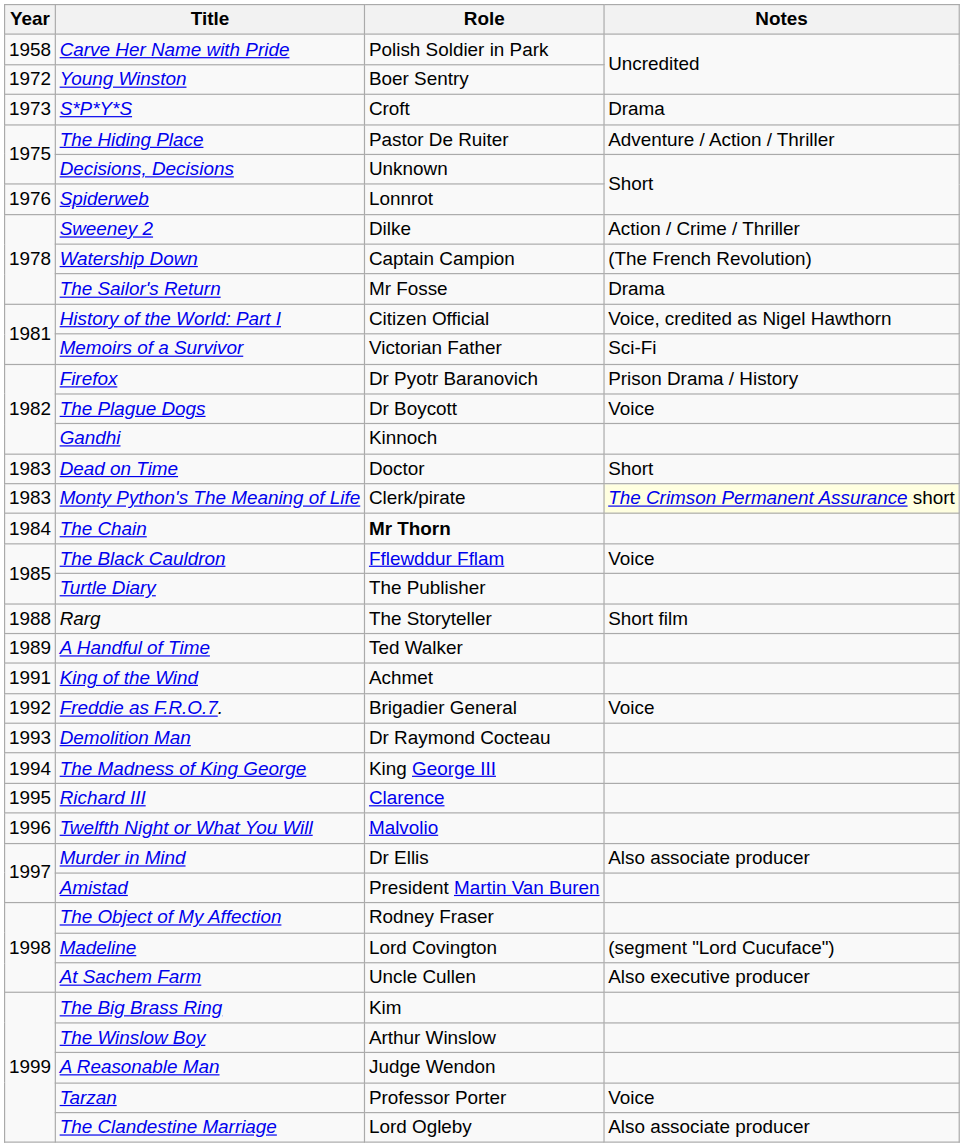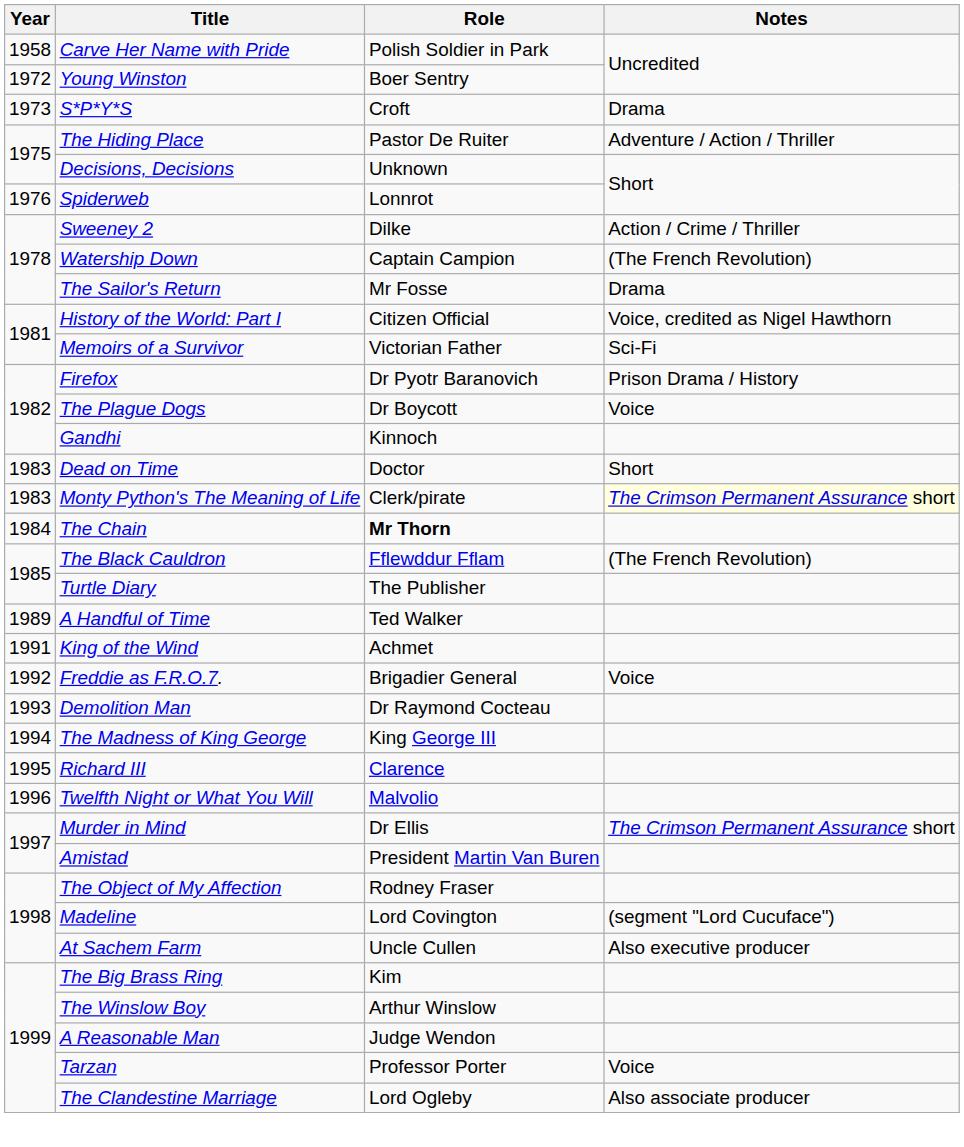The Black Cauldron | Notes: Voice -> (The French Revolution)
- row: 1988 | Rarg | The Storyteller | Short film
Murder in Mind | Notes: Also associate producer -> The Crimson Permanent Assurance short
